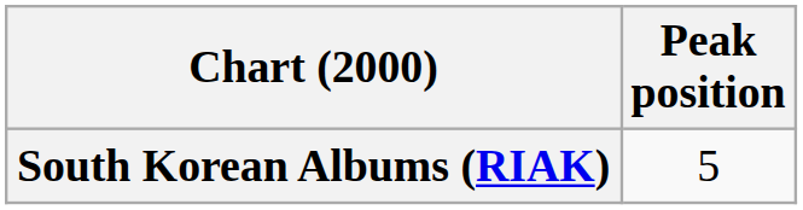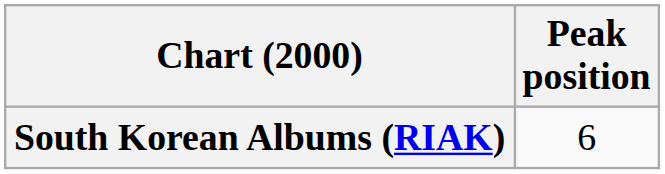South Korean Albums (RIAK) | Peak position: 5 -> 6
